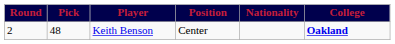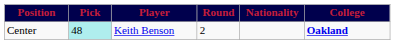columns swapped: Round <-> Position
Keith Benson | Pick: no background -> paleturquoise background
